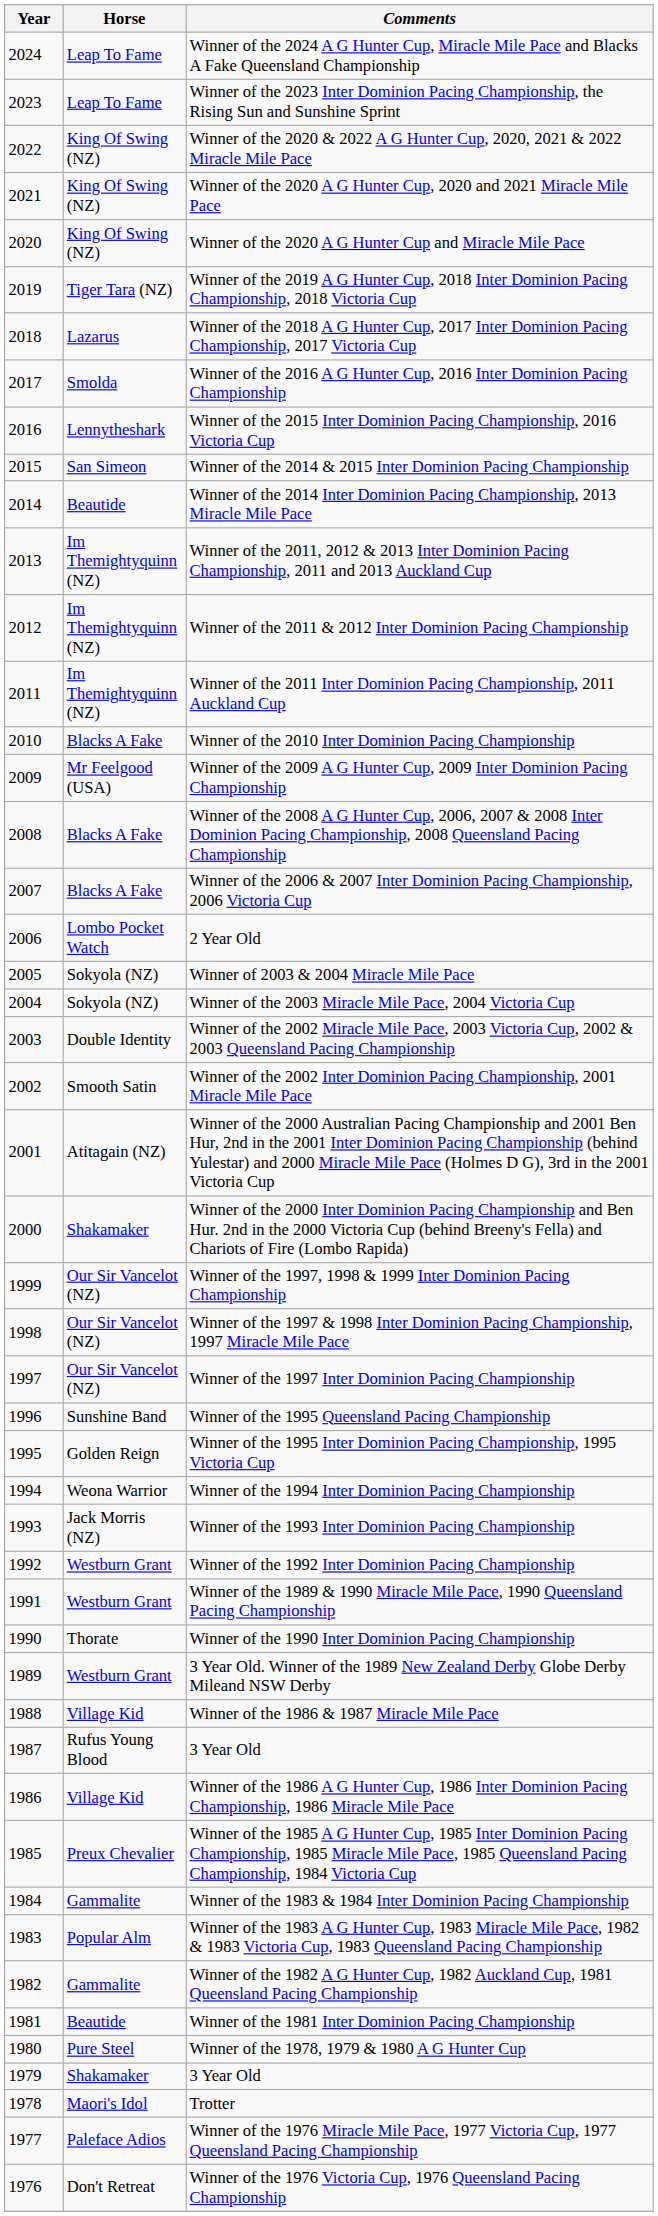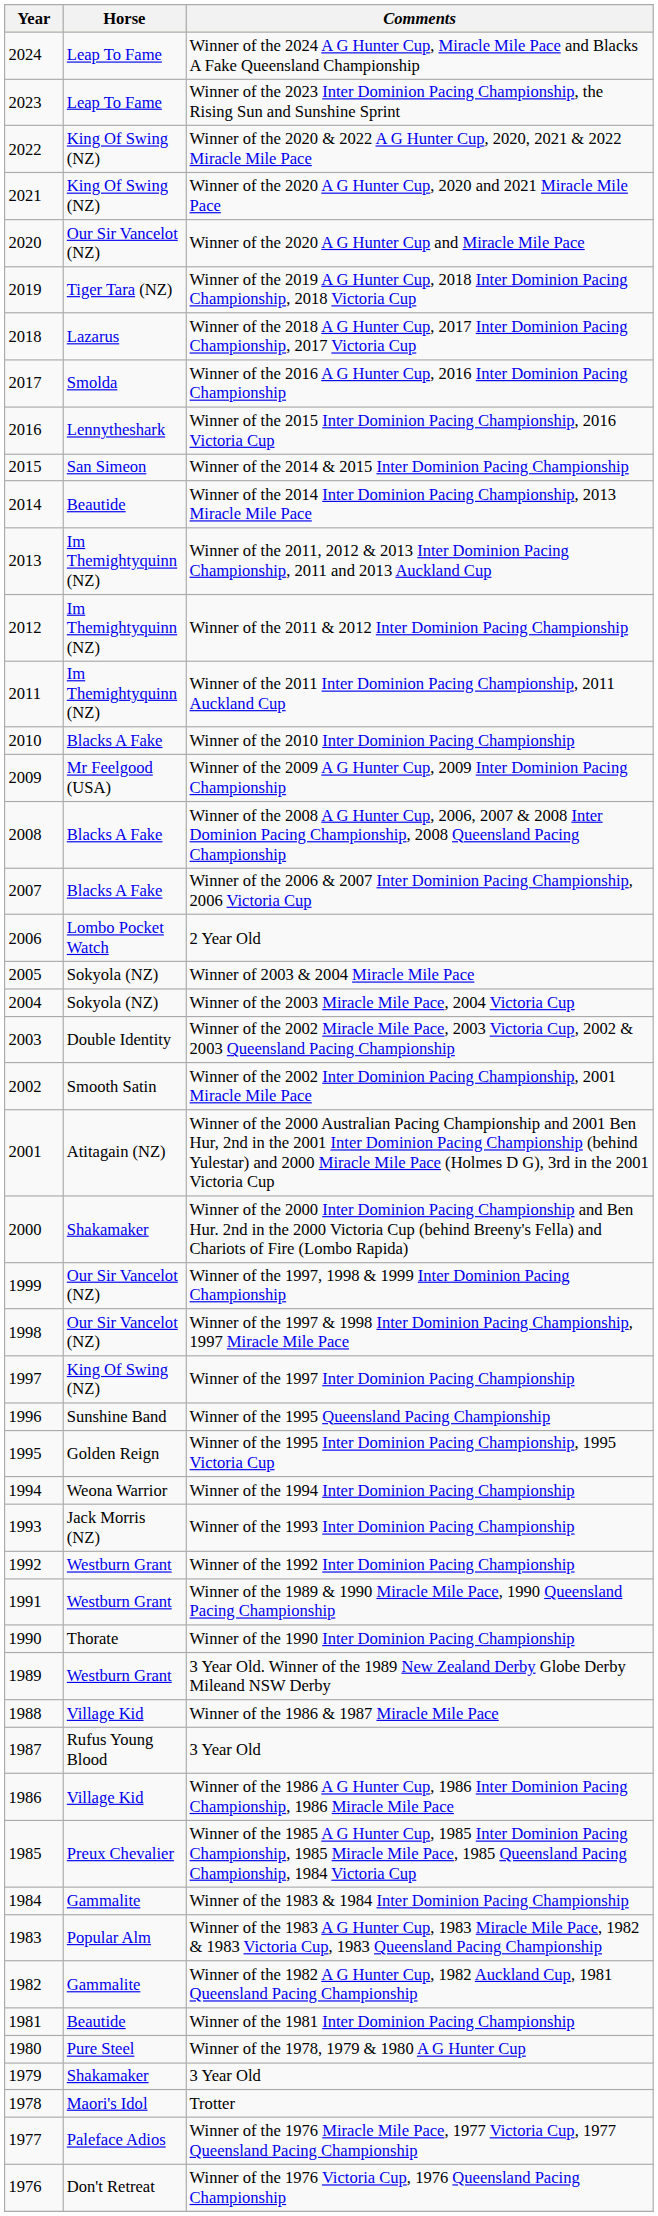Winner of the 2020 A G Hunter Cup and Miracle Mile Pace | Horse: King Of Swing (NZ) -> Our Sir Vancelot (NZ)
Winner of the 1997 Inter Dominion Pacing Championship | Horse: Our Sir Vancelot (NZ) -> King Of Swing (NZ)
